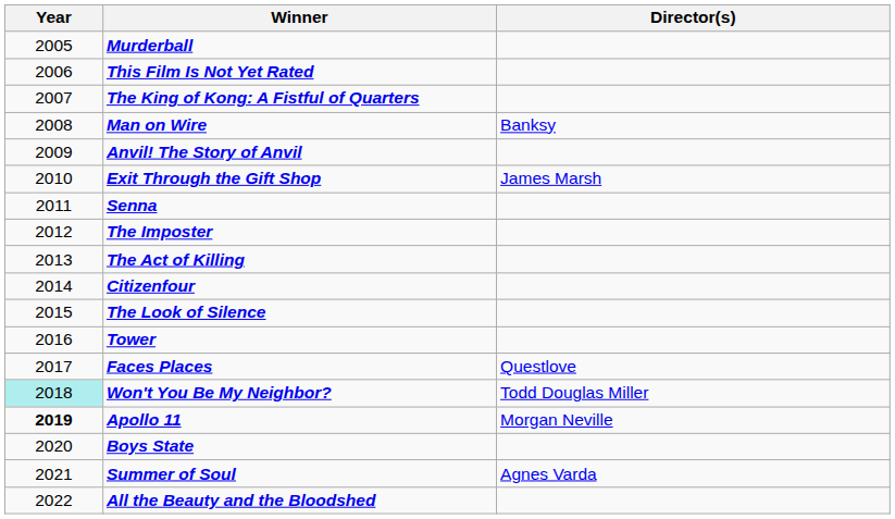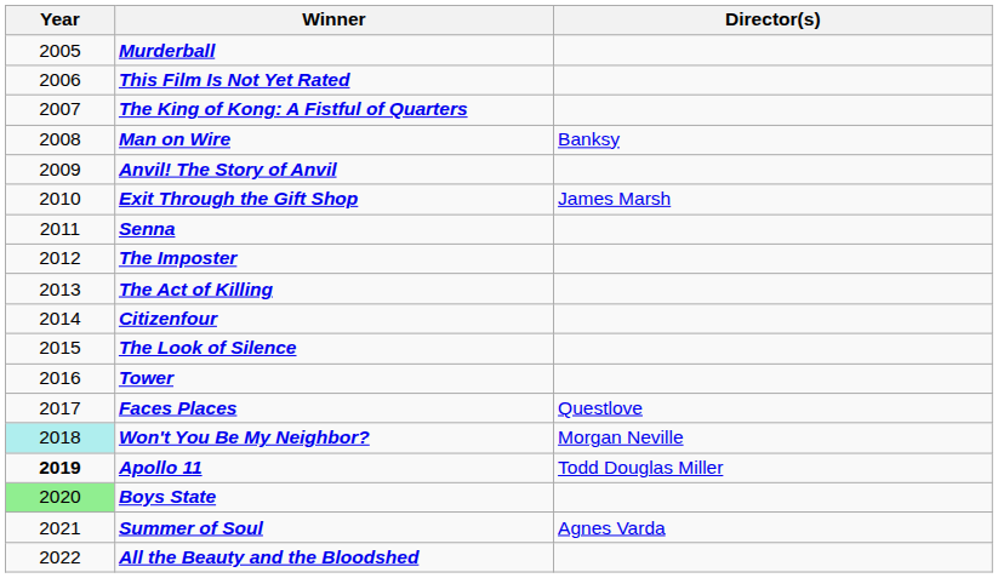Won't You Be My Neighbor? | Director(s): Todd Douglas Miller -> Morgan Neville
Apollo 11 | Director(s): Morgan Neville -> Todd Douglas Miller
Boys State | Year: no background -> lightgreen background
